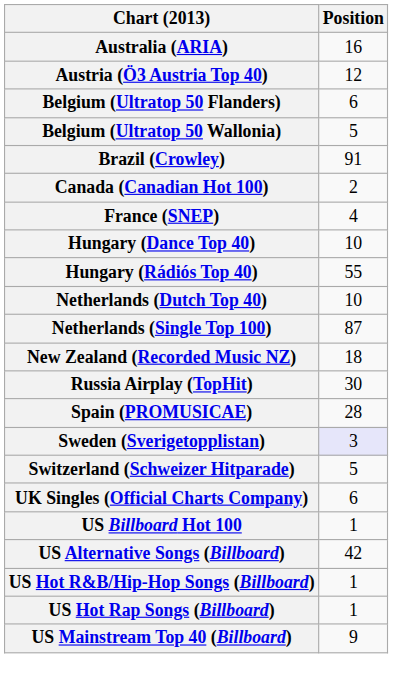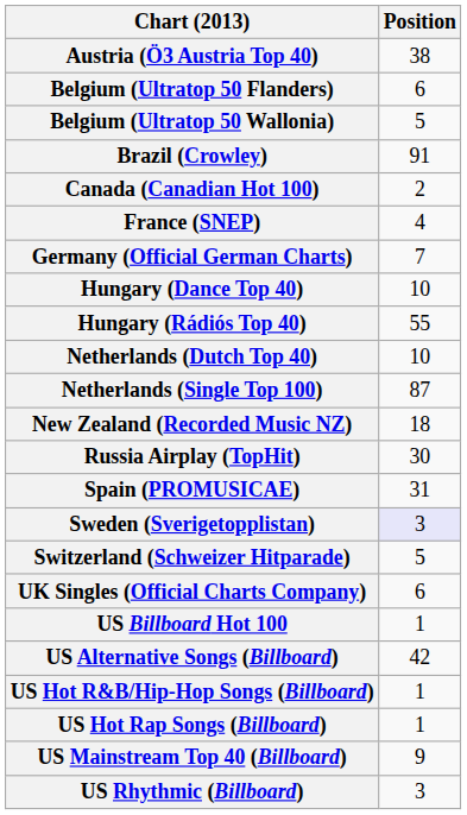- row: Australia (ARIA) | 16
Austria (Ö3 Austria Top 40) | Position: 12 -> 38
+ row: Germany (Official German Charts) | 7
Spain (PROMUSICAE) | Position: 28 -> 31
+ row: US Rhythmic (Billboard) | 3
